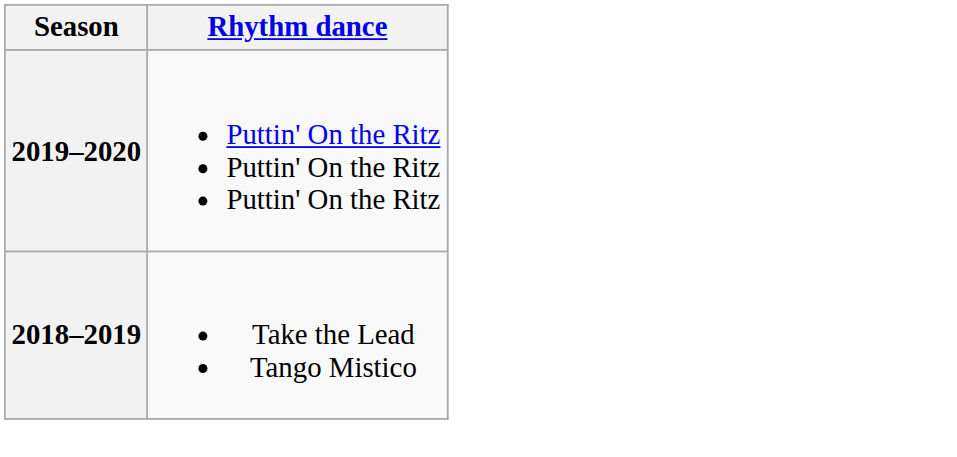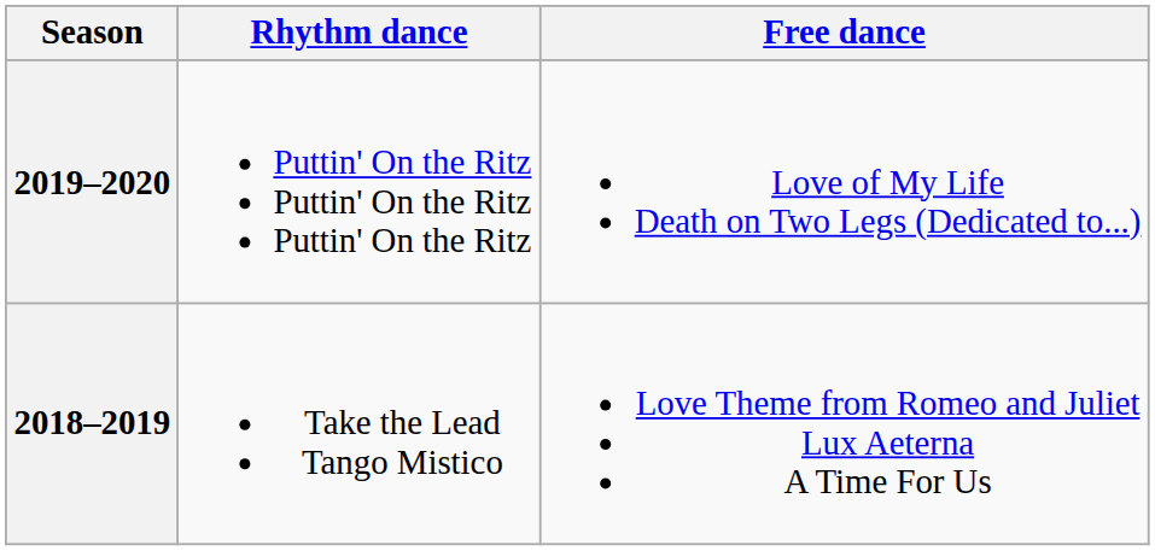+ column: Free dance | Love of My Life Death on Two Legs (Dedicated to...) | Love Theme from Romeo and Juliet Lux Aeterna A Time For Us
